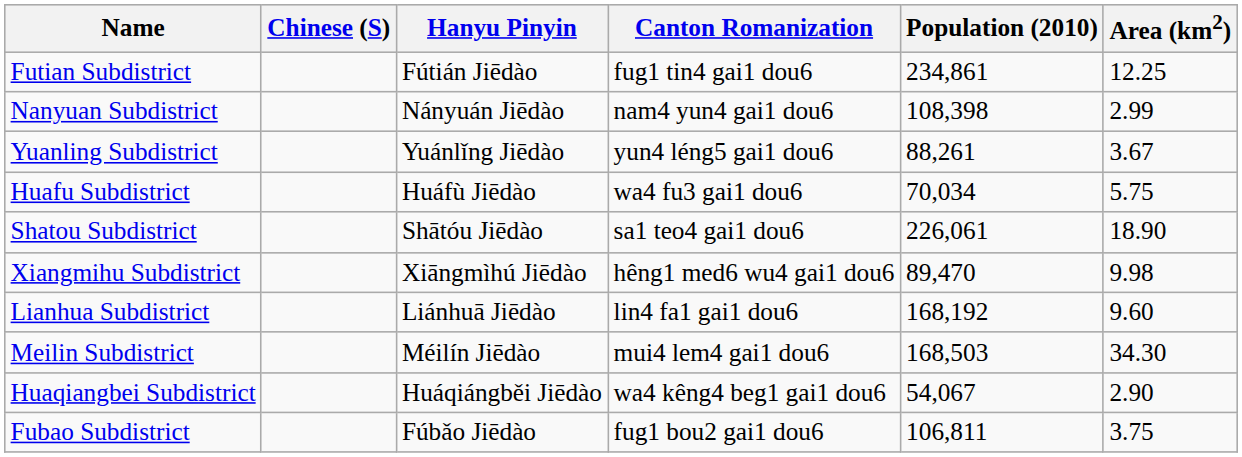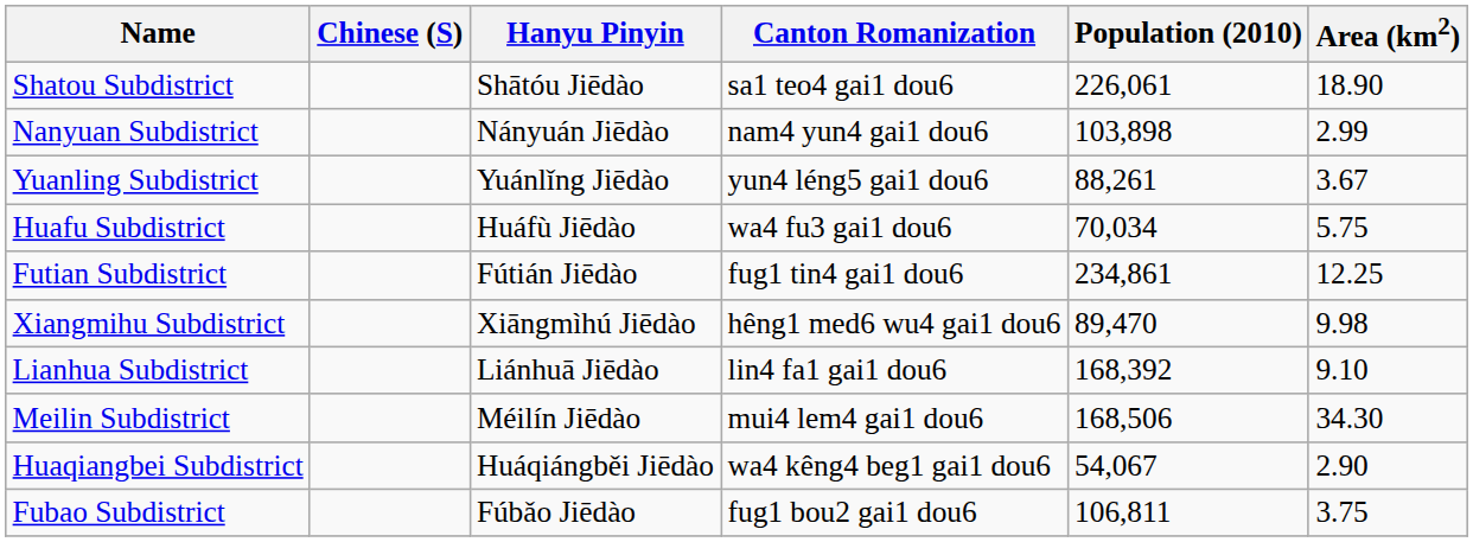rows swapped: Shatou Subdistrict <-> Futian Subdistrict
Nanyuan Subdistrict | Population (2010): 108,398 -> 103,898
Lianhua Subdistrict | Population (2010): 168,192 -> 168,392
Lianhua Subdistrict | Area (km2): 9.60 -> 9.10
Meilin Subdistrict | Population (2010): 168,503 -> 168,506
